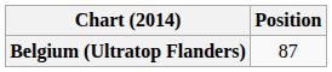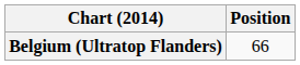Belgium (Ultratop Flanders) | Position: 87 -> 66
